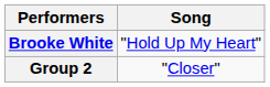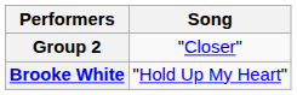rows swapped: Group 2 <-> Brooke White
